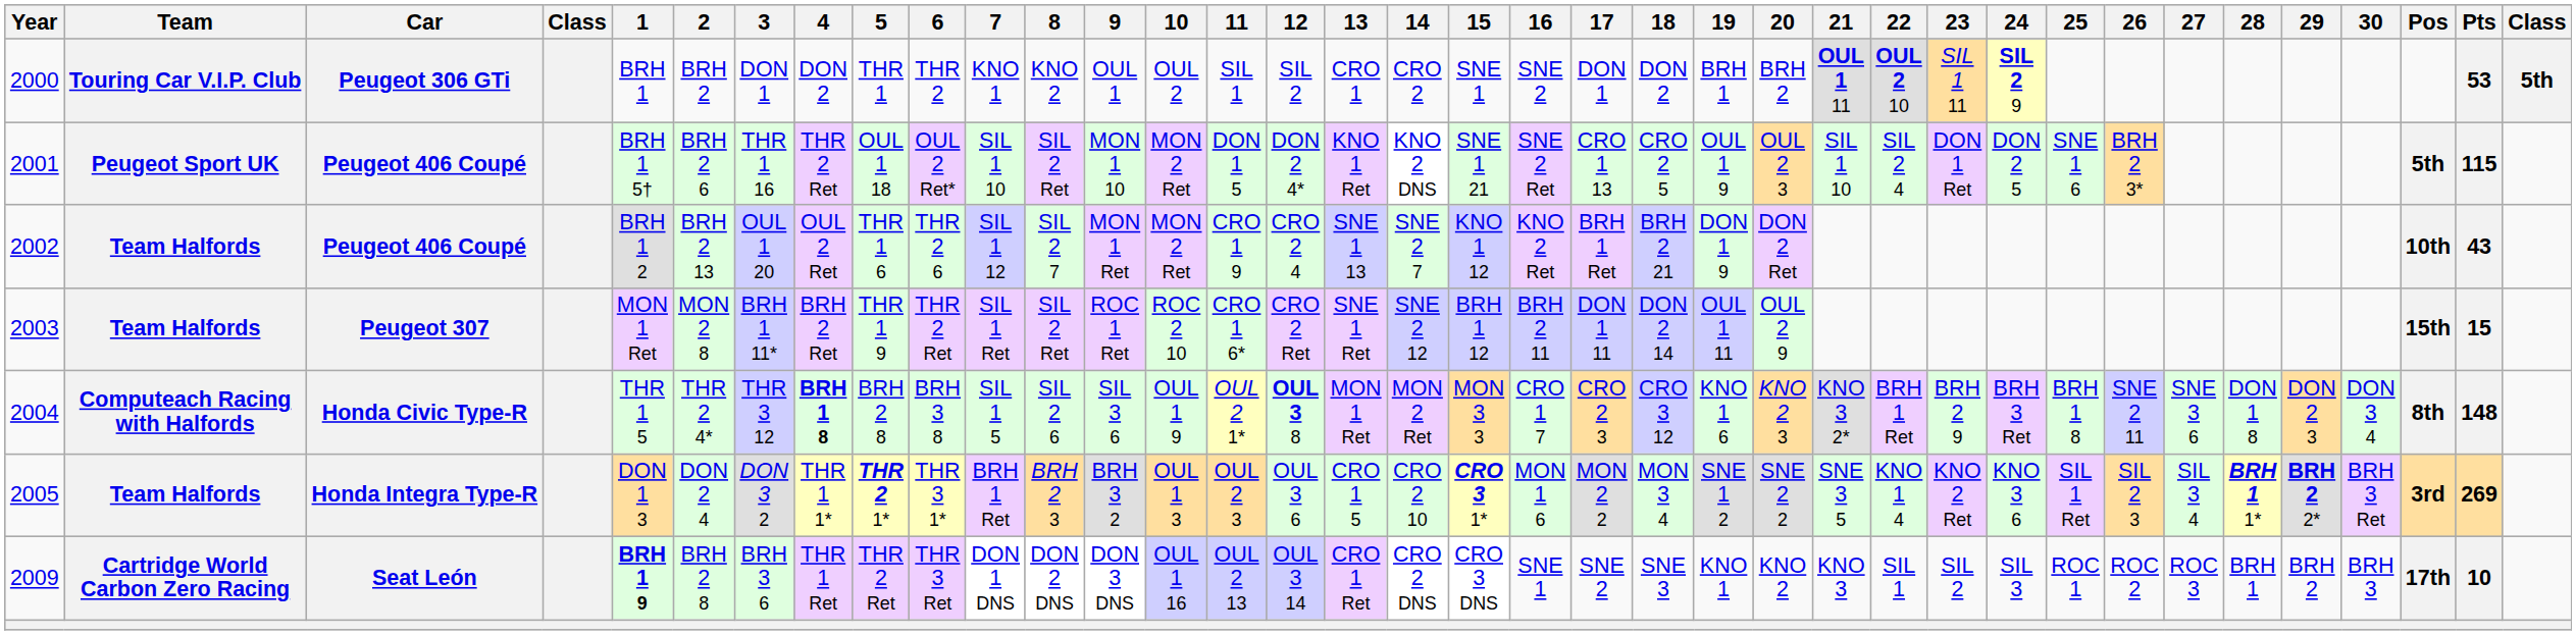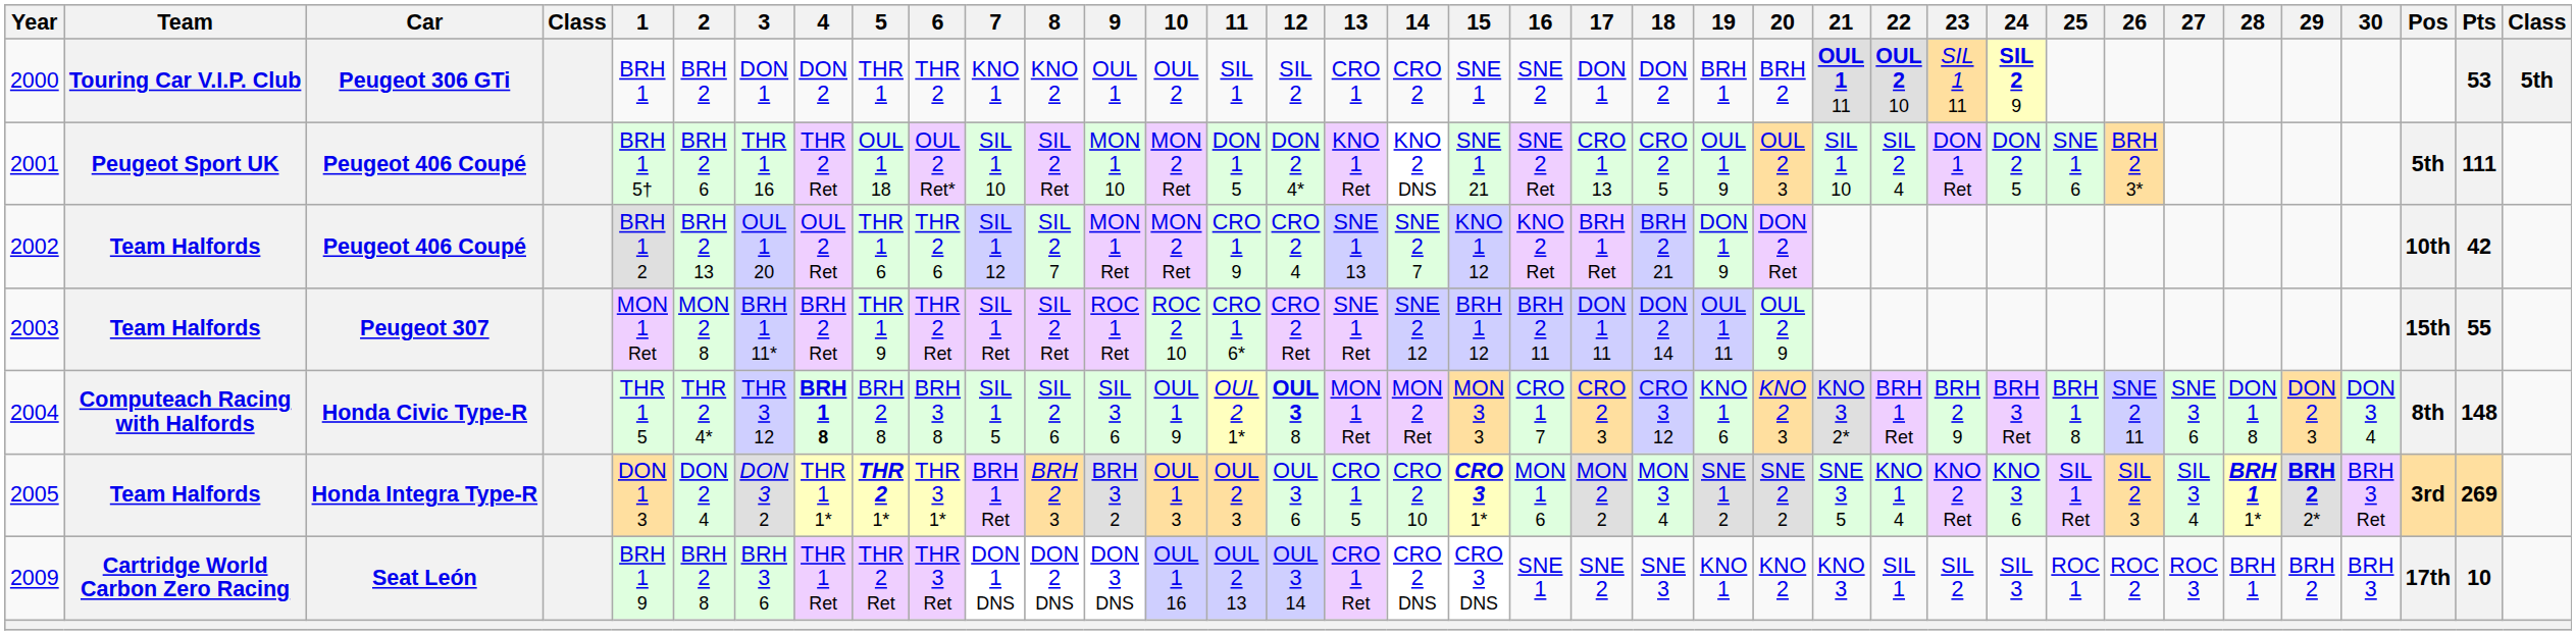2001 | Pts: 115 -> 111
2002 | Pts: 43 -> 42
2003 | Pts: 15 -> 55
2009 | 1: bold -> normal
